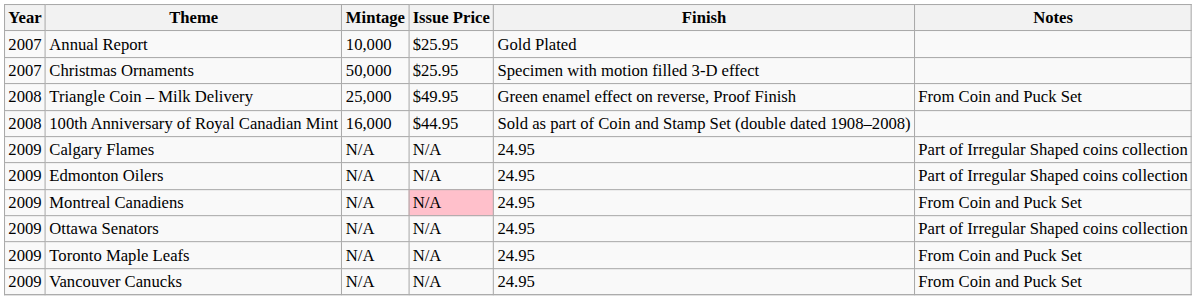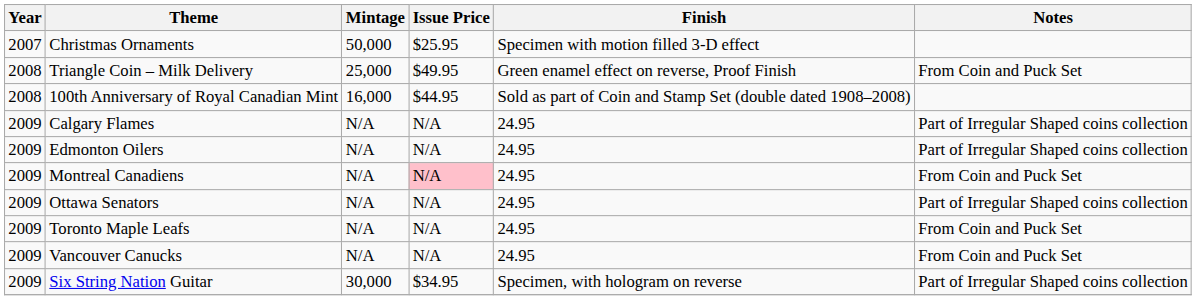- row: 2007 | Annual Report | 10,000 | $25.95 | Gold Plated
+ row: 2009 | Six String Nation Guitar | 30,000 | $34.95 | Specimen, with hologram on reverse | Part of Irregular Shaped coins collection
